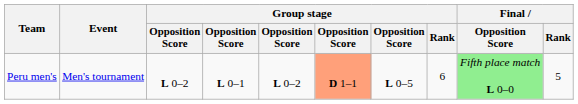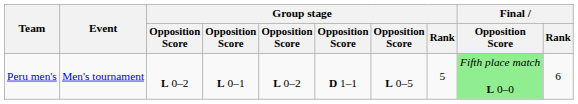Peru men's | column 6: lightsalmon background -> no background
Peru men's | Group stage / Rank: 6 -> 5
Peru men's | Final / Rank: 5 -> 6
